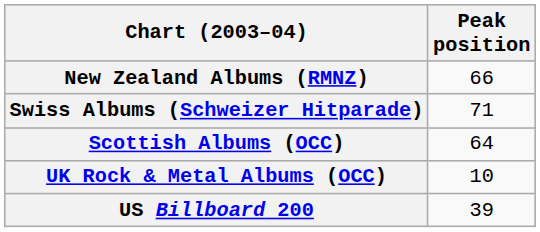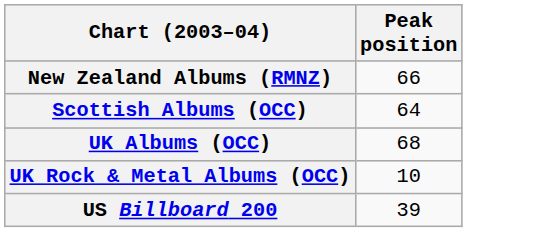- row: Swiss Albums (Schweizer Hitparade) | 71
+ row: UK Albums (OCC) | 68
